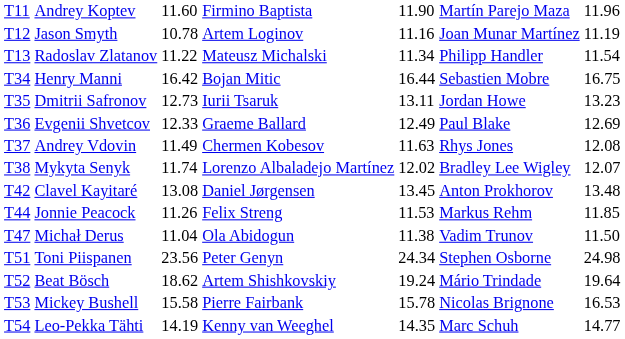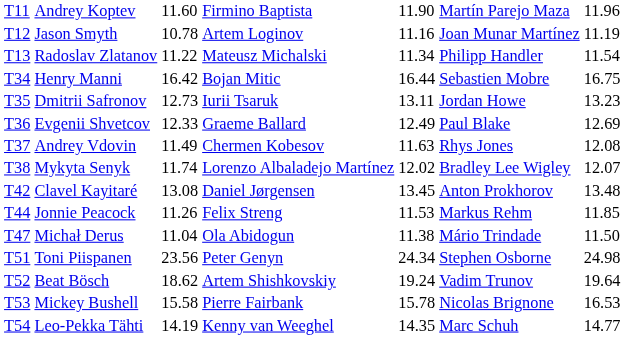Michał Derus | column 6: Vadim Trunov -> Mário Trindade
Beat Bösch | column 6: Mário Trindade -> Vadim Trunov
